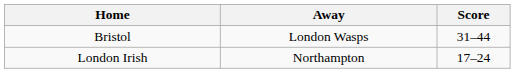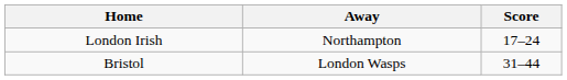rows swapped: Bristol <-> London Irish
